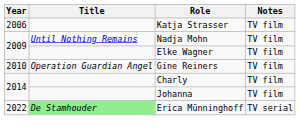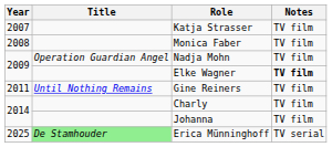Katja Strasser | Year: 2006 -> 2007
+ row: 2008 | Monica Faber | TV film
Nadja Mohn | Title: Until Nothing Remains -> Operation Guardian Angel
Elke Wagner | Notes: normal -> bold
Gine Reiners | Year: 2010 -> 2011
Gine Reiners | Title: Operation Guardian Angel -> Until Nothing Remains
Erica Münninghoff | Year: 2022 -> 2025
